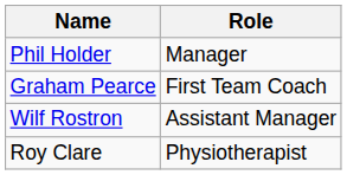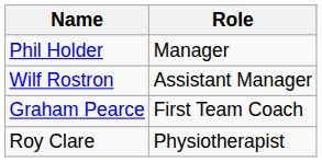rows swapped: Wilf Rostron <-> Graham Pearce
